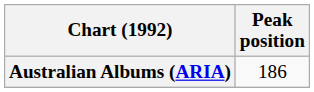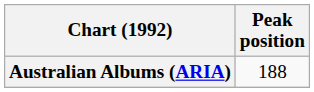Australian Albums (ARIA) | Peak position: 186 -> 188
